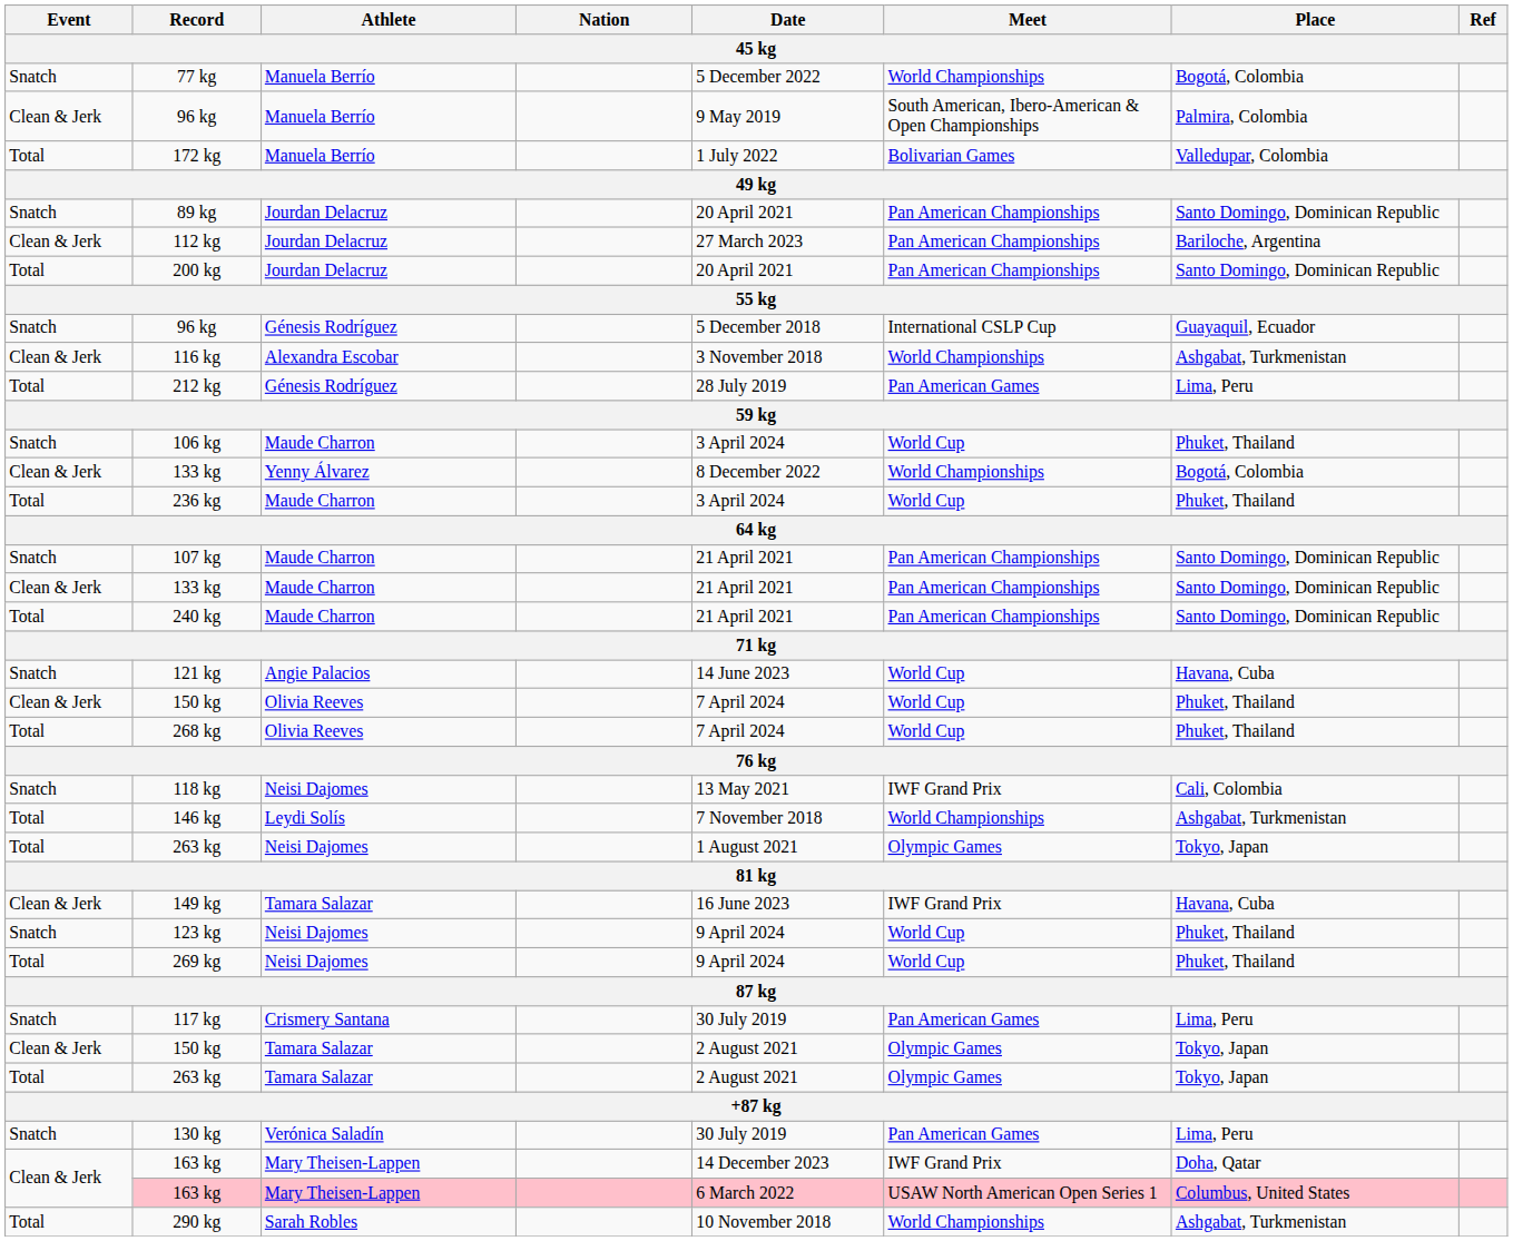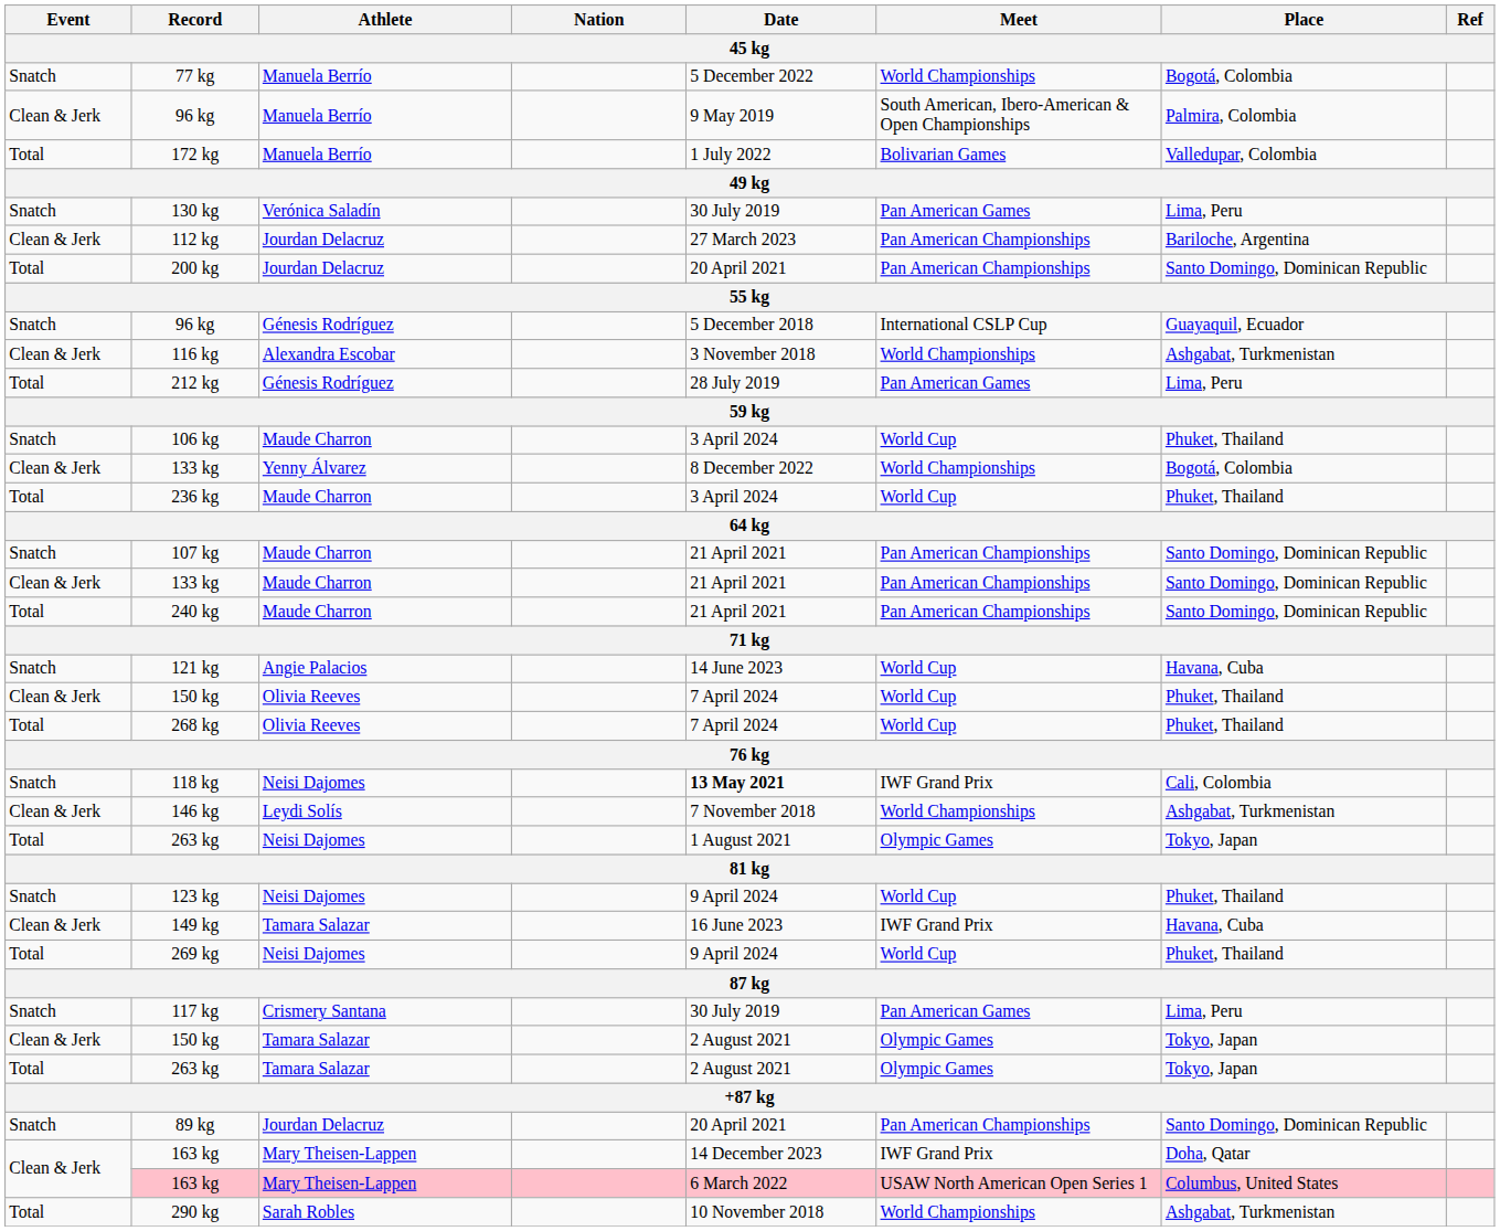rows swapped: 89 kg <-> 130 kg
118 kg | Date: normal -> bold
146 kg | Event: Total -> Clean & Jerk
rows swapped: 123 kg <-> 149 kg
